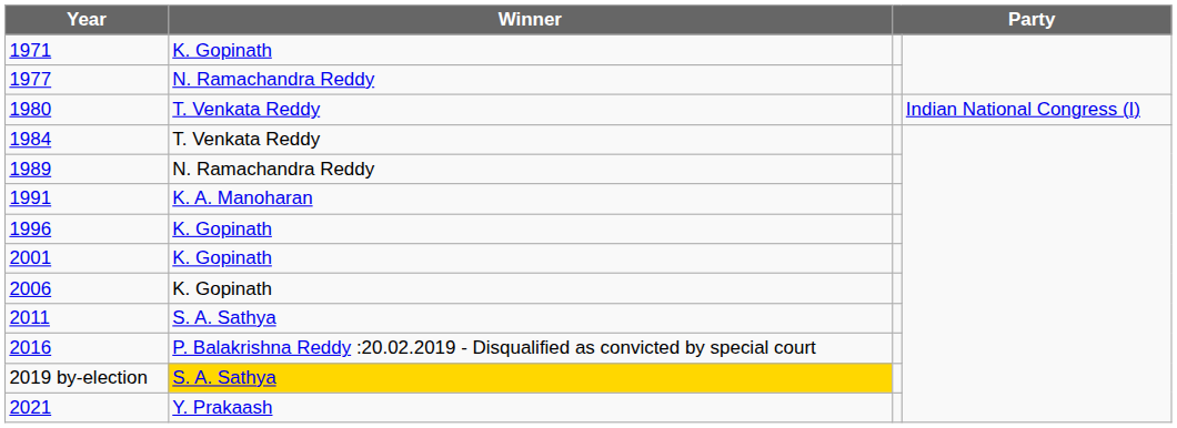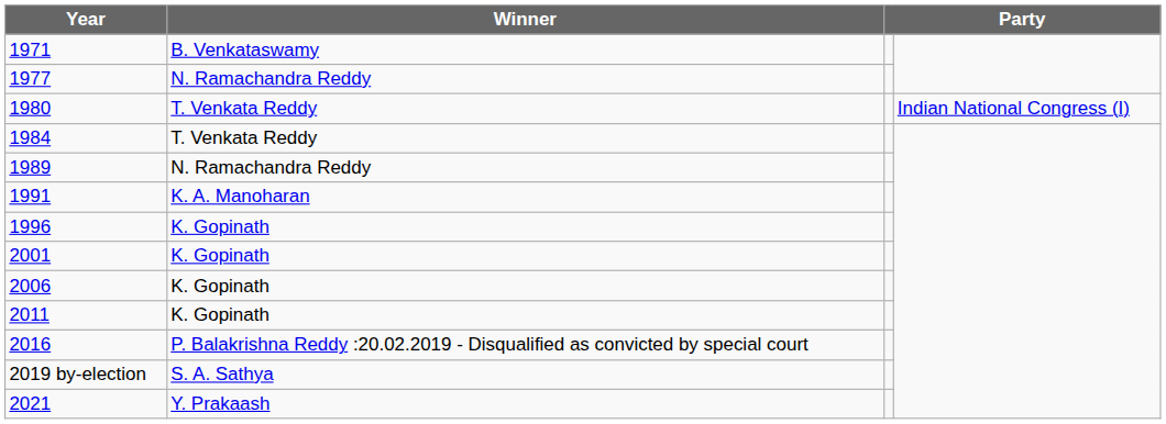1971 | Winner: K. Gopinath -> B. Venkataswamy
2011 | Winner: S. A. Sathya -> K. Gopinath
2019 by-election | Winner: gold background -> no background
